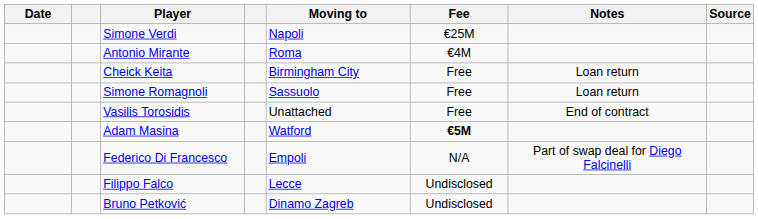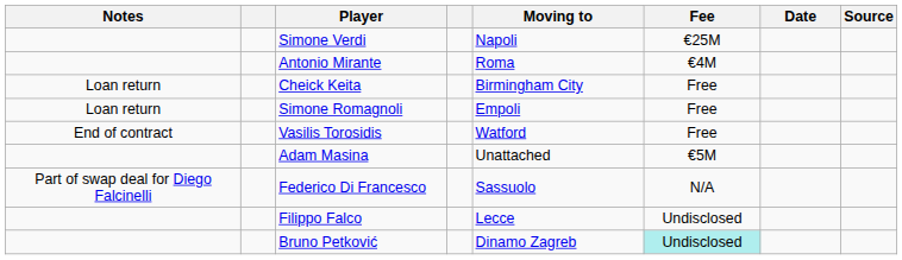columns swapped: Date <-> Notes
Simone Romagnoli | Moving to: Sassuolo -> Empoli
Vasilis Torosidis | Moving to: Unattached -> Watford
Adam Masina | Moving to: Watford -> Unattached
Adam Masina | Fee: bold -> normal
Federico Di Francesco | Moving to: Empoli -> Sassuolo
Bruno Petković | Fee: no background -> paleturquoise background
